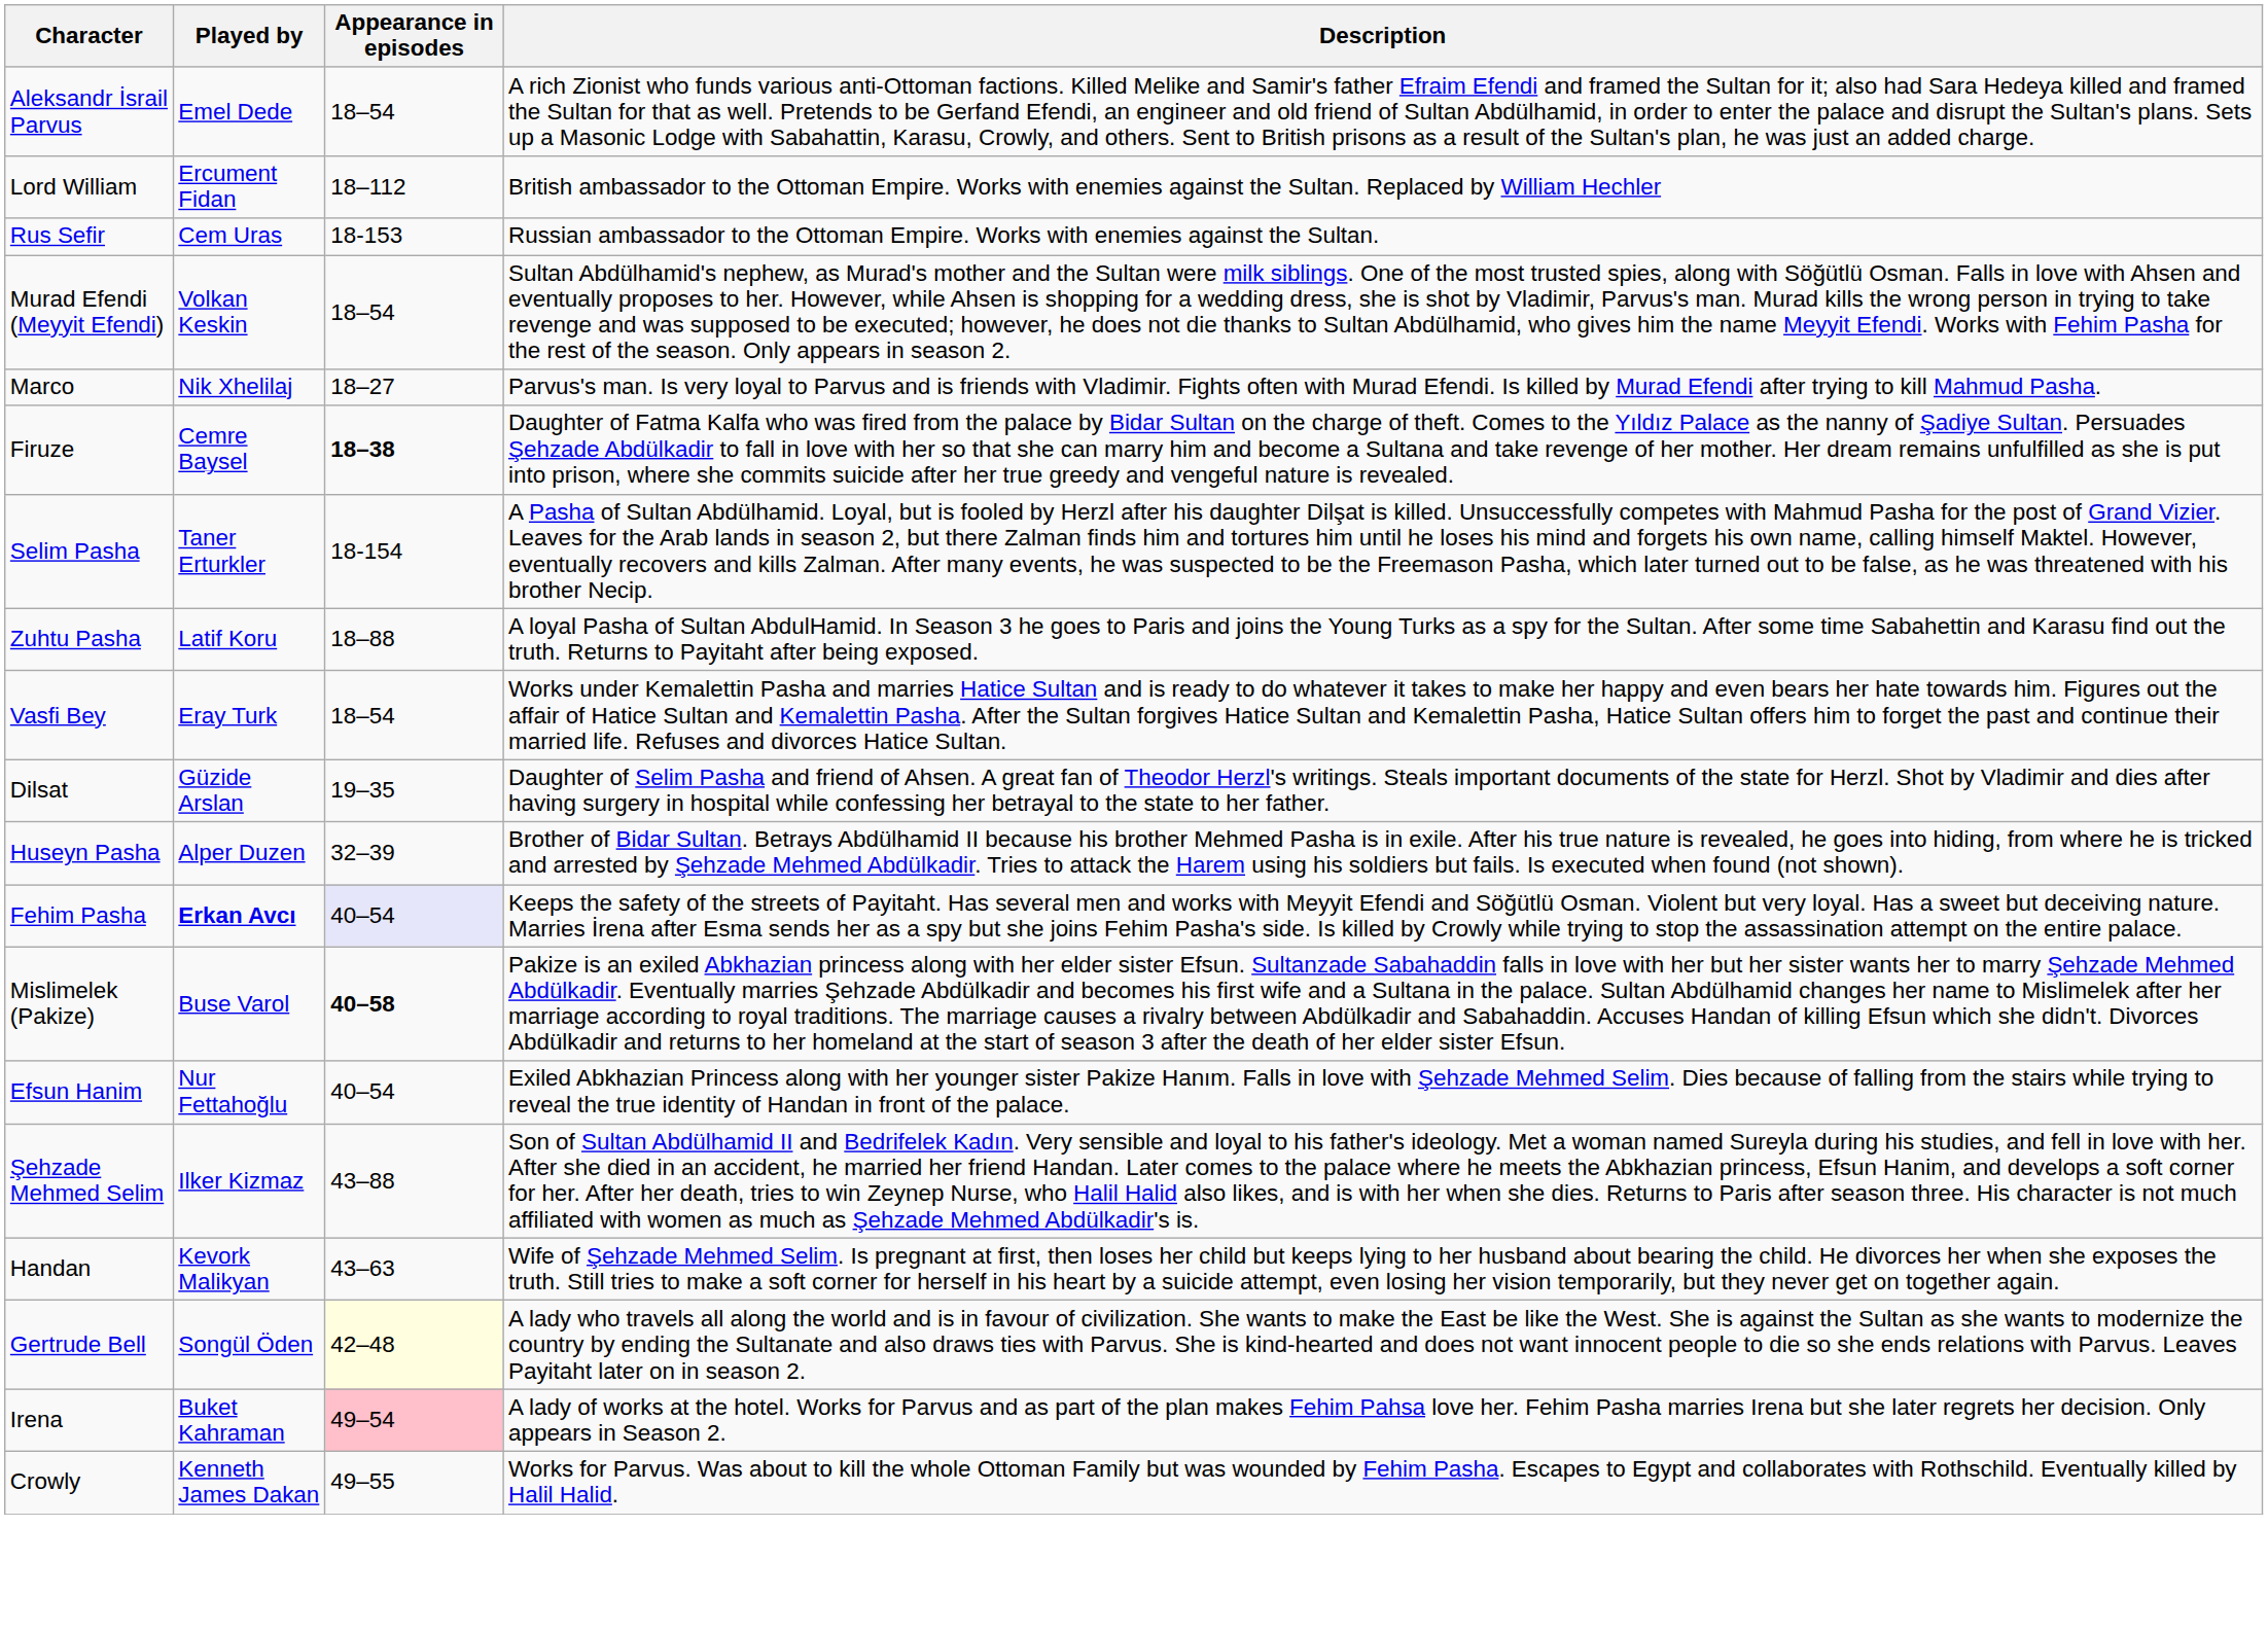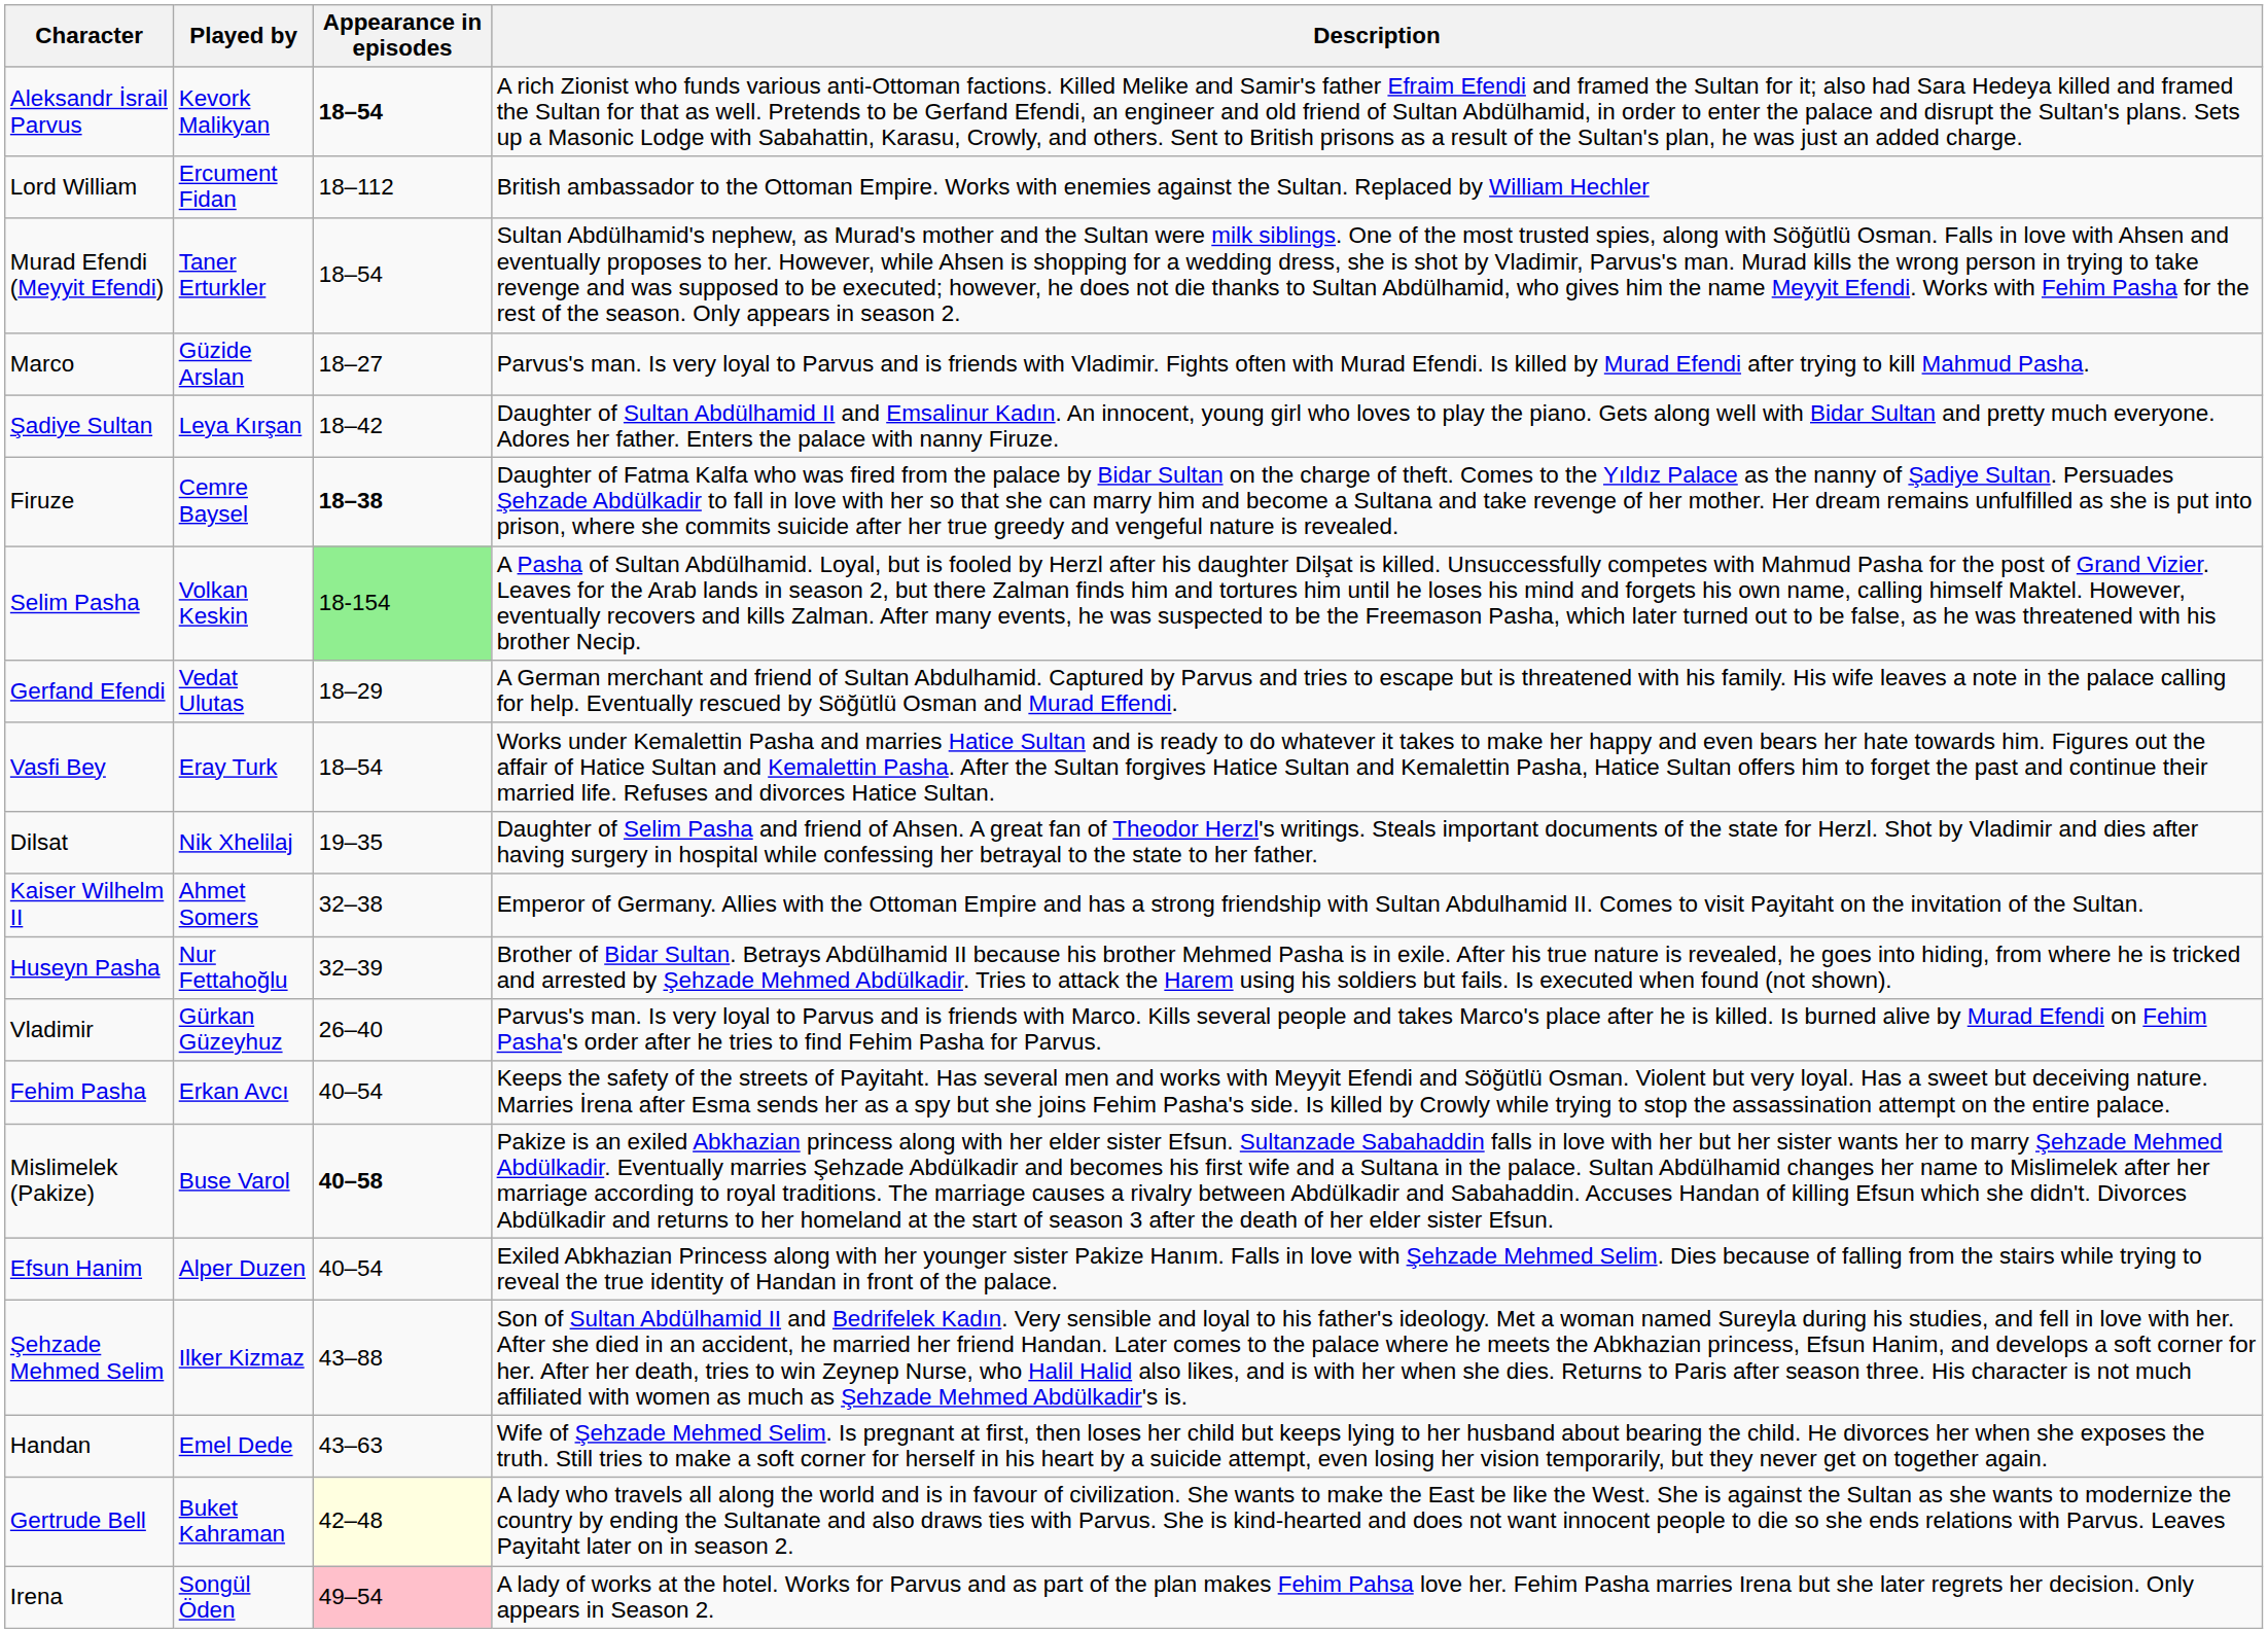Aleksandr İsrail Parvus | Played by: Emel Dede -> Kevork Malikyan
Aleksandr İsrail Parvus | Appearance in episodes: normal -> bold
- row: Rus Sefir | Cem Uras | 18-153 | Russian ambassador to the Ottoman Empire. Works with enemies against the Sultan.
Murad Efendi (Meyyit Efendi) | Played by: Volkan Keskin -> Taner Erturkler
Marco | Played by: Nik Xhelilaj -> Güzide Arslan
+ row: Şadiye Sultan | Leya Kırşan | 18–42 | Daughter of Sultan Abdülhamid II and Emsalinur Kadın. An innocent, young girl who loves to play the piano. Gets along well with Bidar Sultan and pretty much everyone. Adores her father. Enters the palace with nanny Firuze.
Selim Pasha | Played by: Taner Erturkler -> Volkan Keskin
Selim Pasha | Appearance in episodes: no background -> lightgreen background
- row: Zuhtu Pasha | Latif Koru | 18–88 | A loyal Pasha of Sultan AbdulHamid. In Season 3 he goes to Paris and joins the Young Turks as a spy for the Sultan. After some time Sabahettin and Karasu find out the truth. Returns to Payitaht after being exposed.
+ row: Gerfand Efendi | Vedat Ulutas | 18–29 | A German merchant and friend of Sultan Abdulhamid. Captured by Parvus and tries to escape but is threatened with his family. His wife leaves a note in the palace calling for help. Eventually rescued by Söğütlü Osman and Murad Effendi.
Dilsat | Played by: Güzide Arslan -> Nik Xhelilaj
+ row: Kaiser Wilhelm II | Ahmet Somers | 32–38 | Emperor of Germany. Allies with the Ottoman Empire and has a strong friendship with Sultan Abdulhamid II. Comes to visit Payitaht on the invitation of the Sultan.
Huseyn Pasha | Played by: Alper Duzen -> Nur Fettahoğlu
+ row: Vladimir | Gürkan Güzeyhuz | 26–40 | Parvus's man. Is very loyal to Parvus and is friends with Marco. Kills several people and takes Marco's place after he is killed. Is burned alive by Murad Efendi on Fehim Pasha's order after he tries to find Fehim Pasha for Parvus.
Fehim Pasha | Played by: bold -> normal
Fehim Pasha | Appearance in episodes: lavender background -> no background
Efsun Hanim | Played by: Nur Fettahoğlu -> Alper Duzen
Handan | Played by: Kevork Malikyan -> Emel Dede
Gertrude Bell | Played by: Songül Öden -> Buket Kahraman
Irena | Played by: Buket Kahraman -> Songül Öden
- row: Crowly | Kenneth James Dakan | 49–55 | Works for Parvus. Was about to kill the whole Ottoman Family but was wounded by Fehim Pasha. Escapes to Egypt and collaborates with Rothschild. Eventually killed by Halil Halid.
